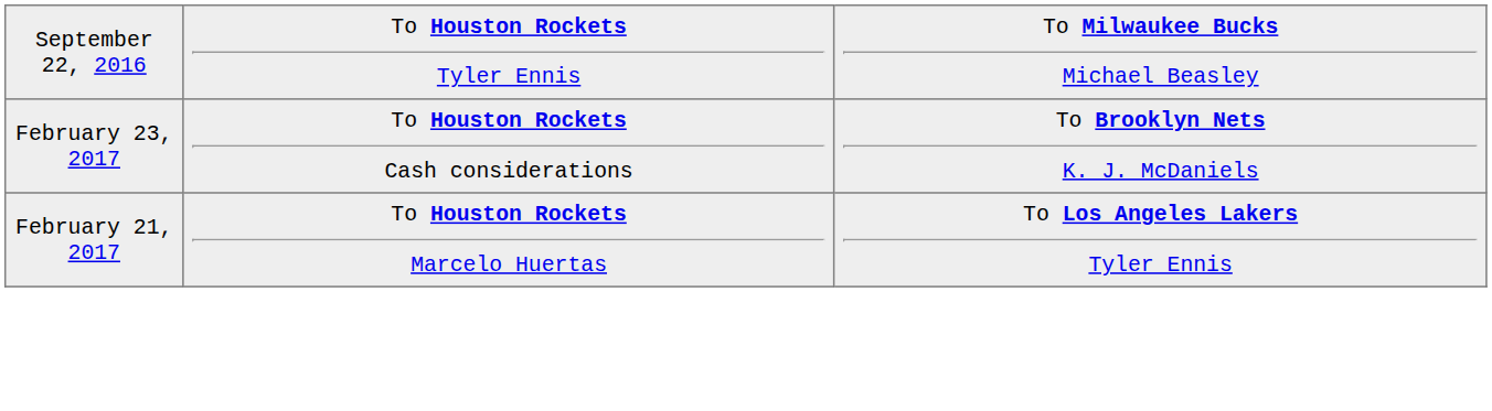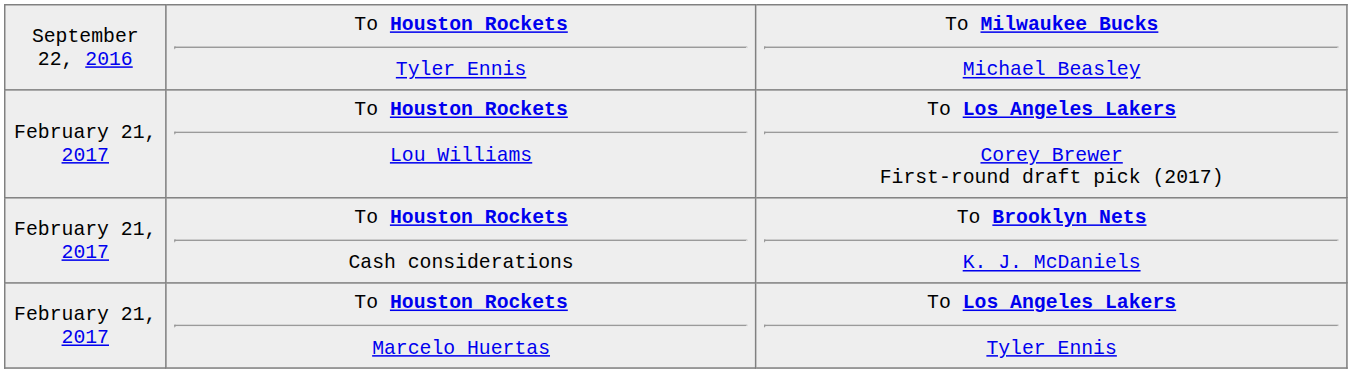+ row: February 21, 2017 | To Houston Rockets Lou Williams | To Los Angeles Lakers Corey Brewer First-round draft pick (2017)
To Houston Rockets Cash considerations | column 1: February 23, 2017 -> February 21, 2017
